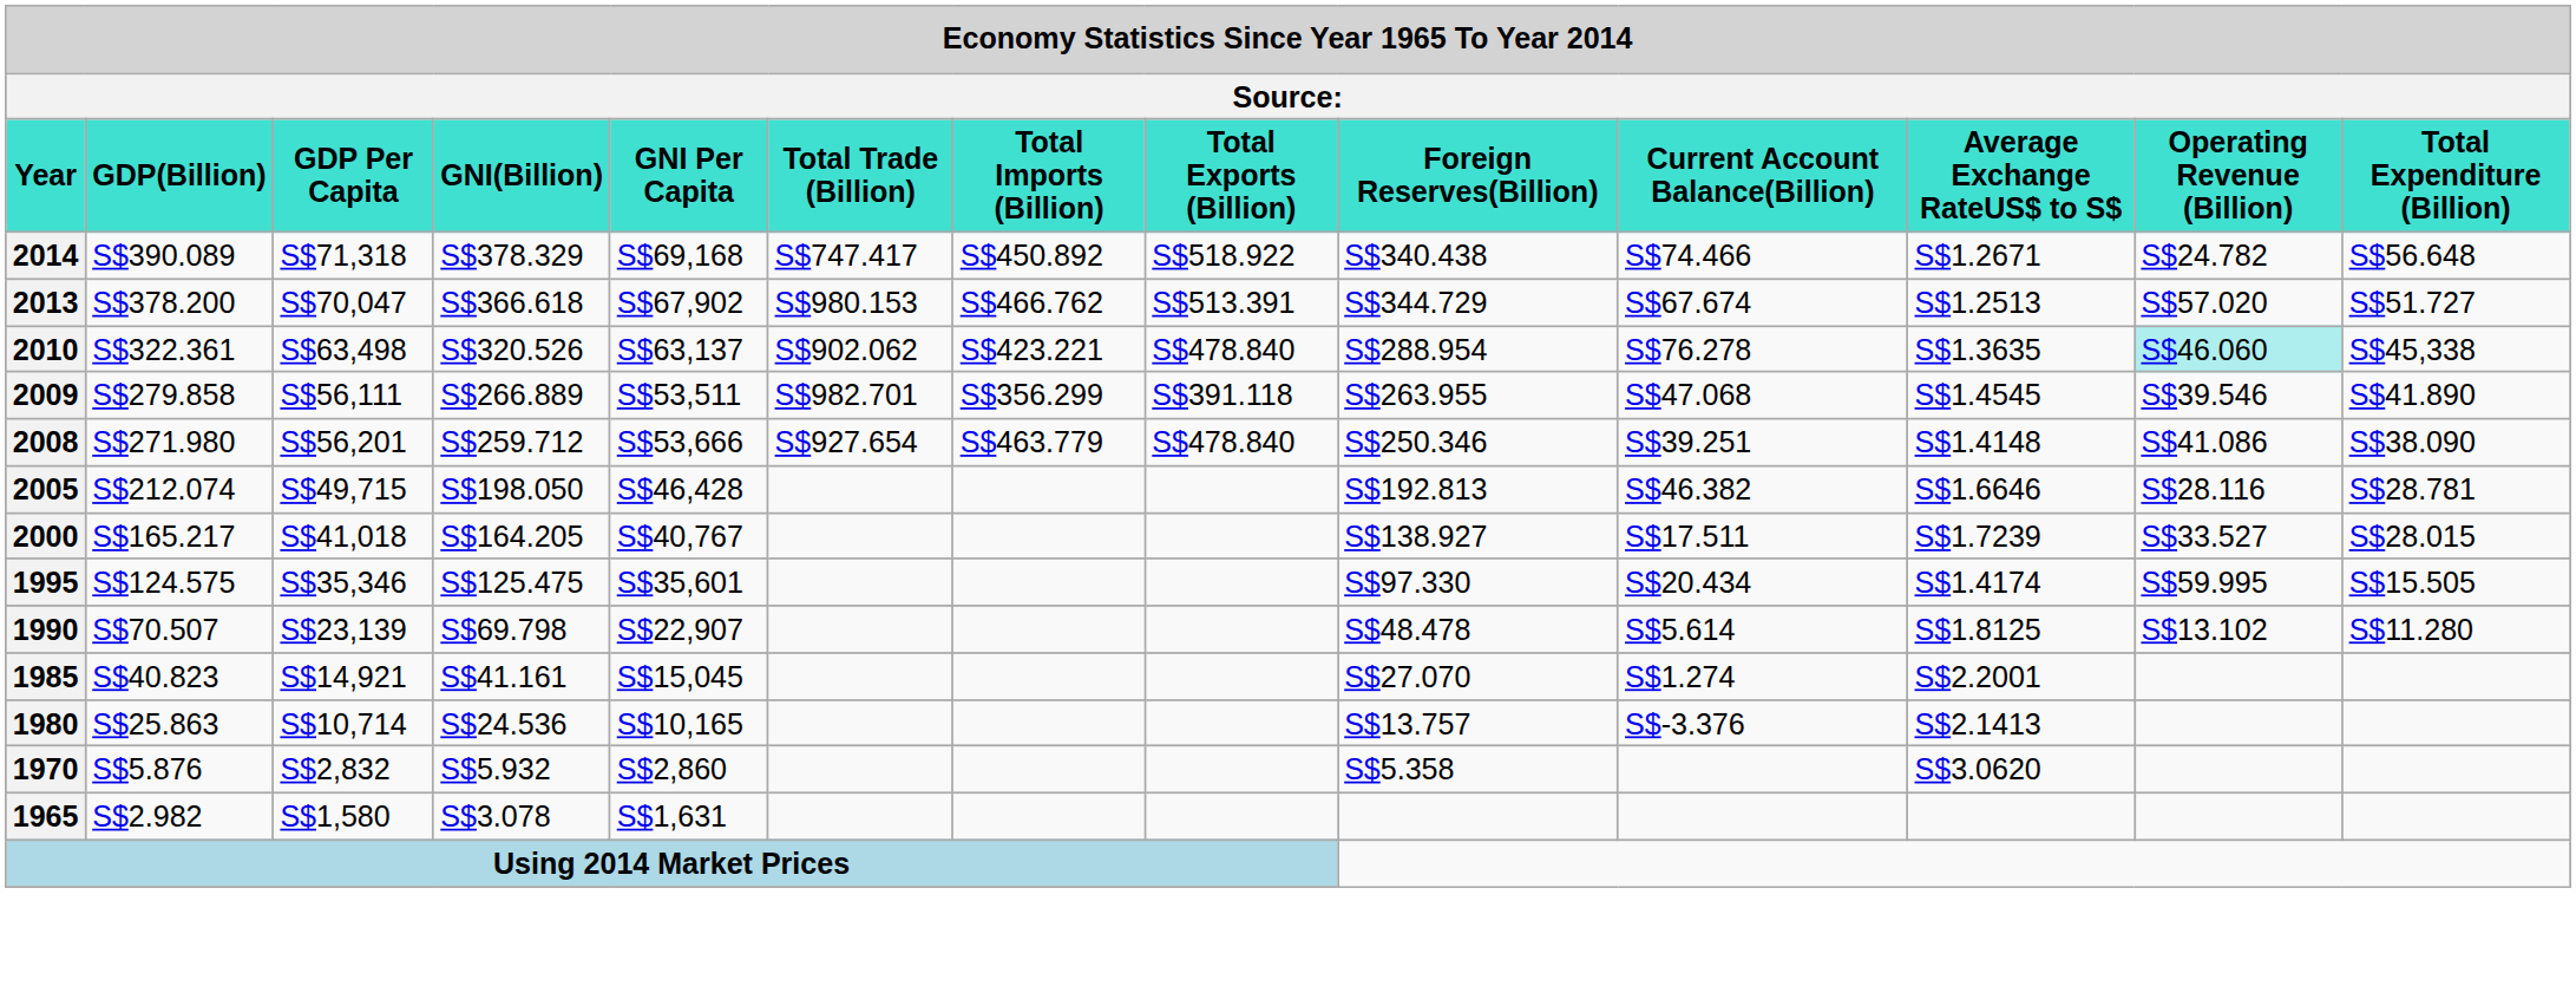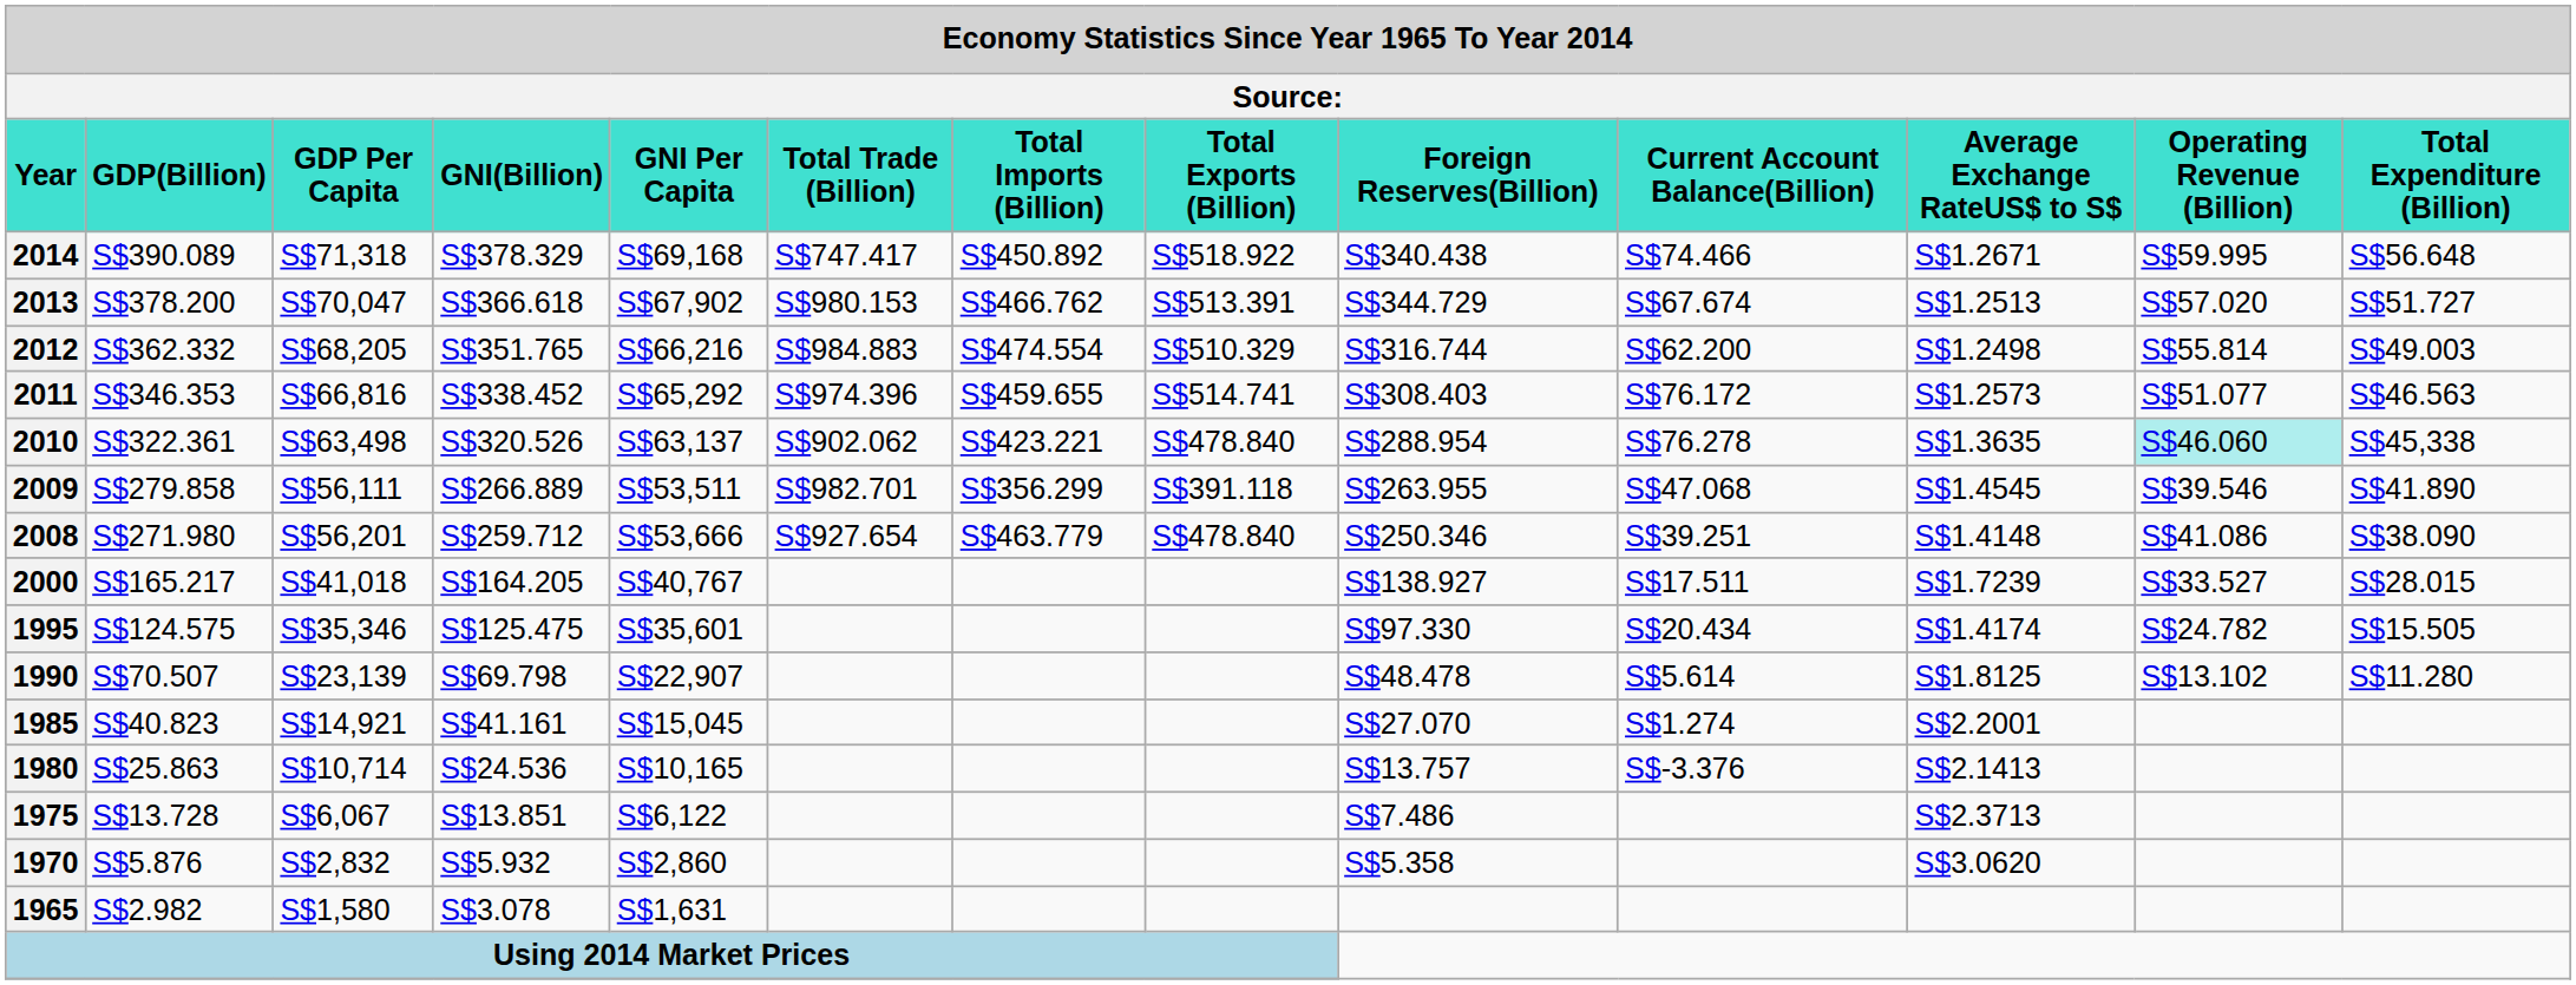2014 | Operating Revenue (Billion): S$24.782 -> S$59.995
+ row: 2012 | S$362.332 | S$68,205 | S$351.765 | S$66,216 | S$984.883 | S$474.554 | S$510.329 | S$316.744 | S$62.200 | S$1.2498 | S$55.814 | S$49.003
+ row: 2011 | S$346.353 | S$66,816 | S$338.452 | S$65,292 | S$974.396 | S$459.655 | S$514.741 | S$308.403 | S$76.172 | S$1.2573 | S$51.077 | S$46.563
- row: 2005 | S$212.074 | S$49,715 | S$198.050 | S$46,428 | S$192.813 | S$46.382 | S$1.6646 | S$28.116 | S$28.781
1995 | Operating Revenue (Billion): S$59.995 -> S$24.782
+ row: 1975 | S$13.728 | S$6,067 | S$13.851 | S$6,122 | S$7.486 | S$2.3713
